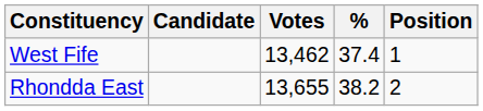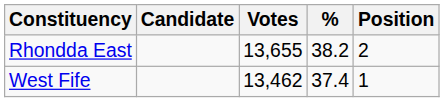rows swapped: Rhondda East <-> West Fife
